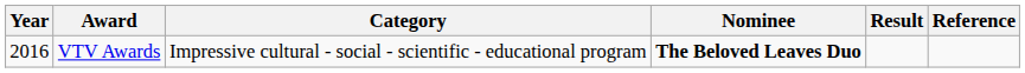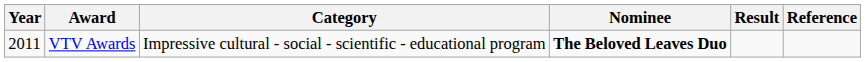VTV Awards | Year: 2016 -> 2011
